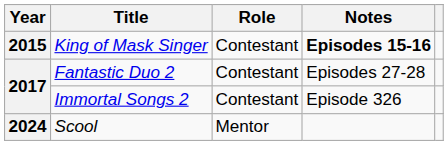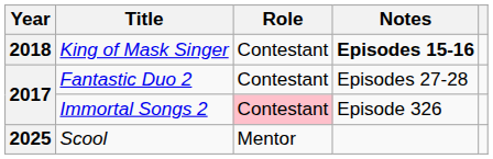King of Mask Singer | Year: 2015 -> 2018
Immortal Songs 2 | Role: no background -> pink background
Scool | Year: 2024 -> 2025
